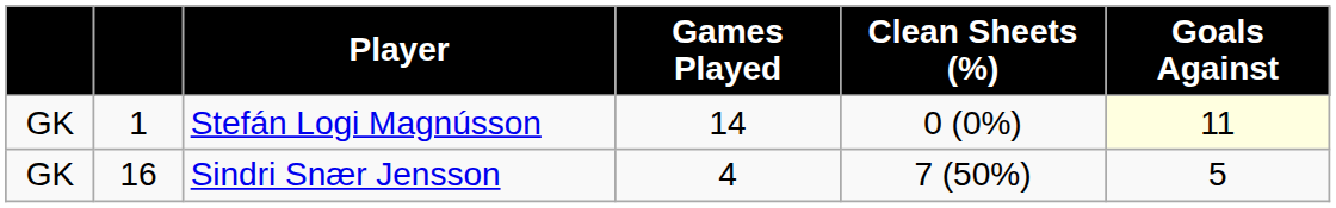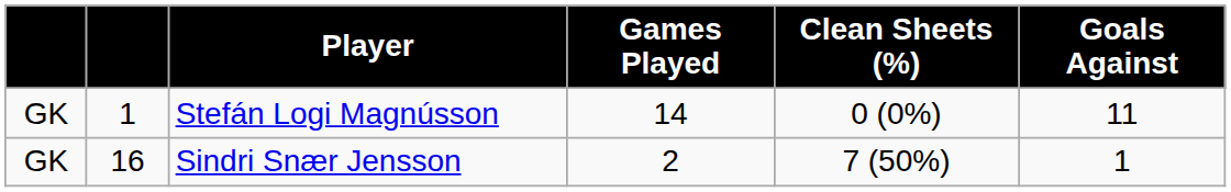Stefán Logi Magnússon | Goals Against: lightyellow background -> no background
Sindri Snær Jensson | Games Played: 4 -> 2
Sindri Snær Jensson | Goals Against: 5 -> 1
